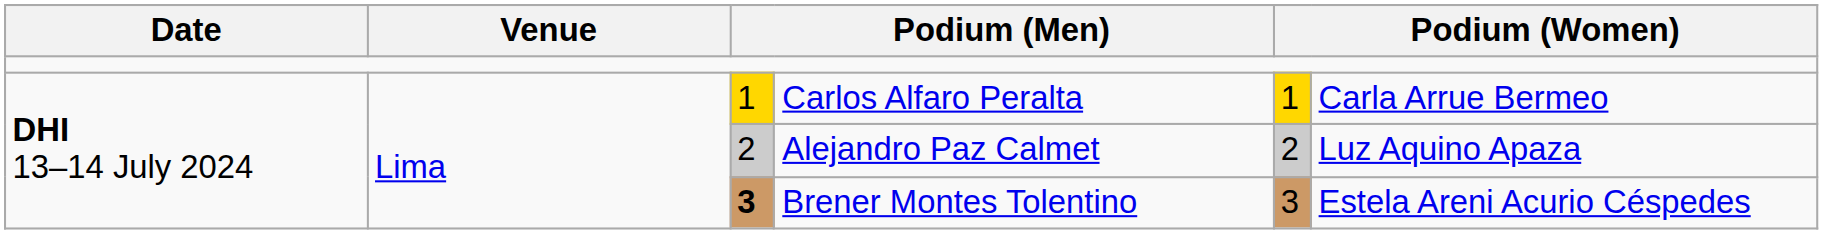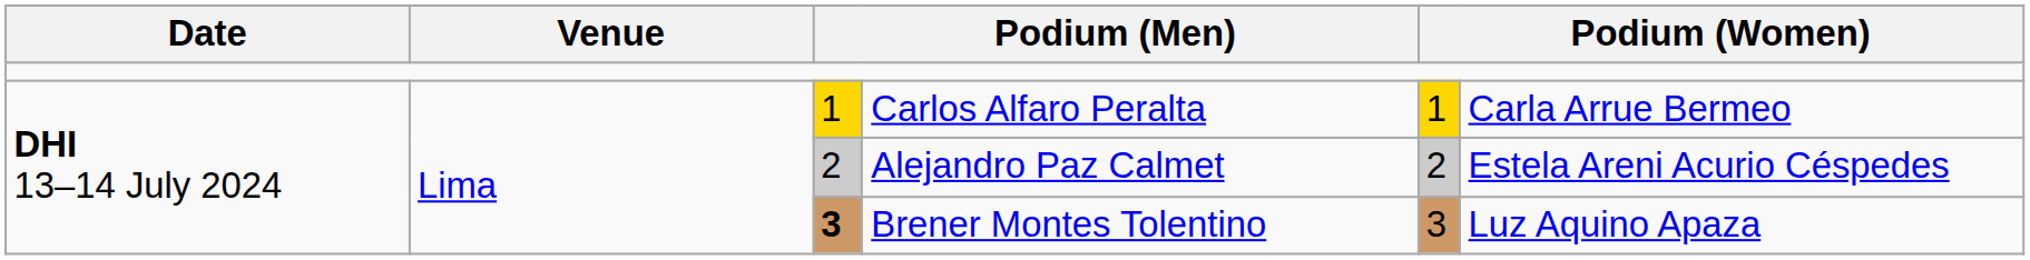Alejandro Paz Calmet | column 6: Luz Aquino Apaza -> Estela Areni Acurio Céspedes
Brener Montes Tolentino | column 6: Estela Areni Acurio Céspedes -> Luz Aquino Apaza
